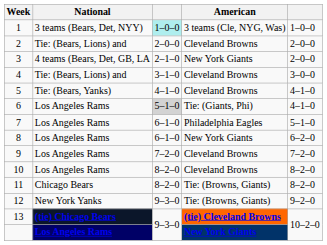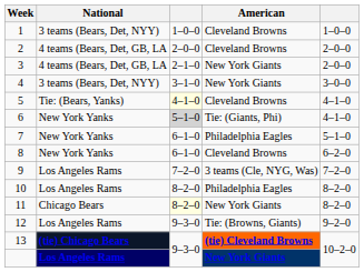1 | column 3: paleturquoise background -> no background
1 | American: 3 teams (Cle, NYG, Was) -> Cleveland Browns
2 | National: Tie: (Bears, Lions) and -> 4 teams (Bears, Det, GB, LA
4 | National: Tie: (Bears, Lions) and -> 3 teams (Bears, Det, NYY)
4 | American: Cleveland Browns -> New York Giants
5 | column 3: no background -> lightyellow background
6 | National: Los Angeles Rams -> New York Yanks
7 | National: Los Angeles Rams -> New York Yanks
8 | National: Los Angeles Rams -> New York Yanks
8 | American: New York Giants -> Cleveland Browns
9 | American: Cleveland Browns -> 3 teams (Cle, NYG, Was)
10 | American: Cleveland Browns -> Philadelphia Eagles
11 | column 3: no background -> lightyellow background
11 | American: Tie: (Browns, Giants) -> New York Giants
12 | National: New York Yanks -> Los Angeles Rams
